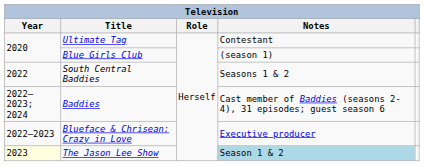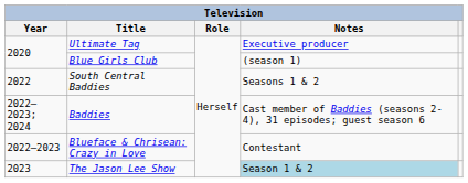Ultimate Tag | Notes: Contestant -> Executive producer
Blueface & Chrisean: Crazy in Love | Notes: Executive producer -> Contestant
The Jason Lee Show | Year: lightyellow background -> no background
